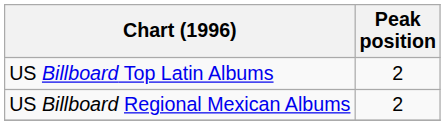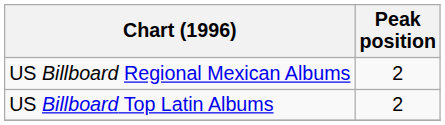rows swapped: US Billboard Top Latin Albums <-> US Billboard Regional Mexican Albums
